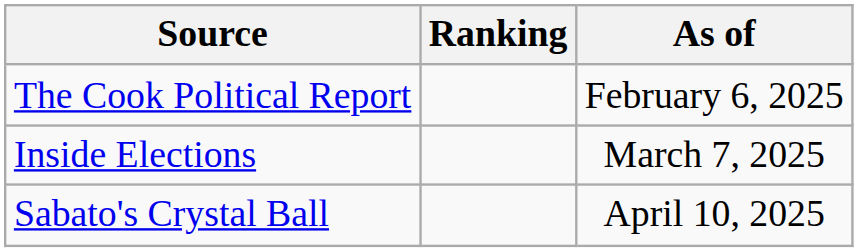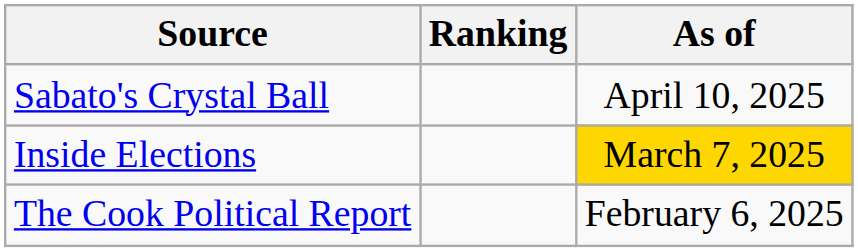rows swapped: The Cook Political Report <-> Sabato's Crystal Ball
Inside Elections | As of: no background -> gold background
